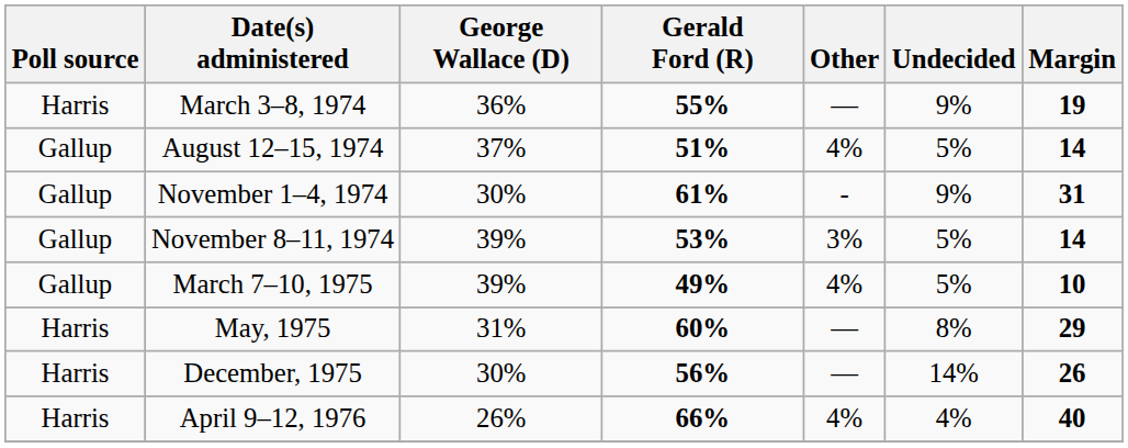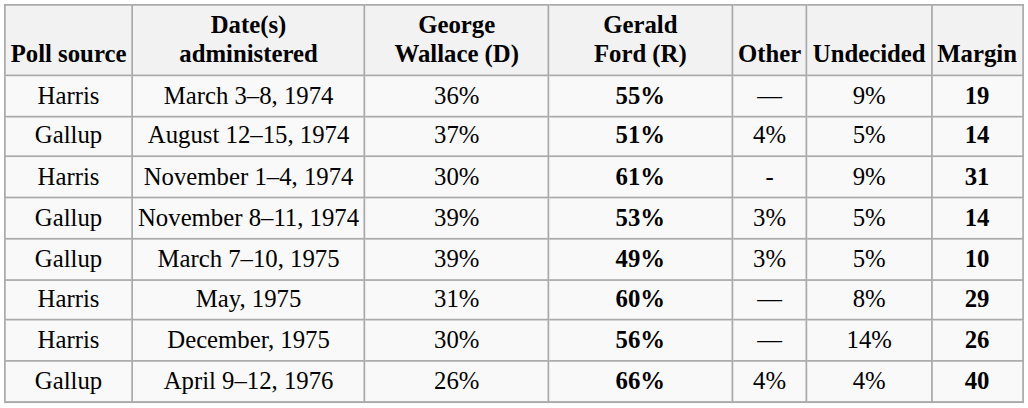November 1–4, 1974 | Poll source: Gallup -> Harris
March 7–10, 1975 | Other: 4% -> 3%
April 9–12, 1976 | Poll source: Harris -> Gallup
